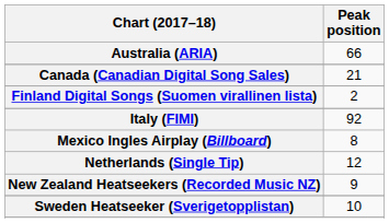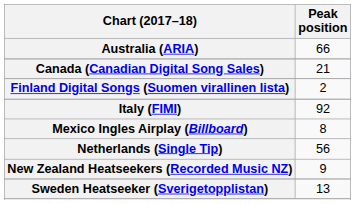Netherlands (Single Tip) | Peak position: 12 -> 56
Sweden Heatseeker (Sverigetopplistan) | Peak position: 10 -> 13
